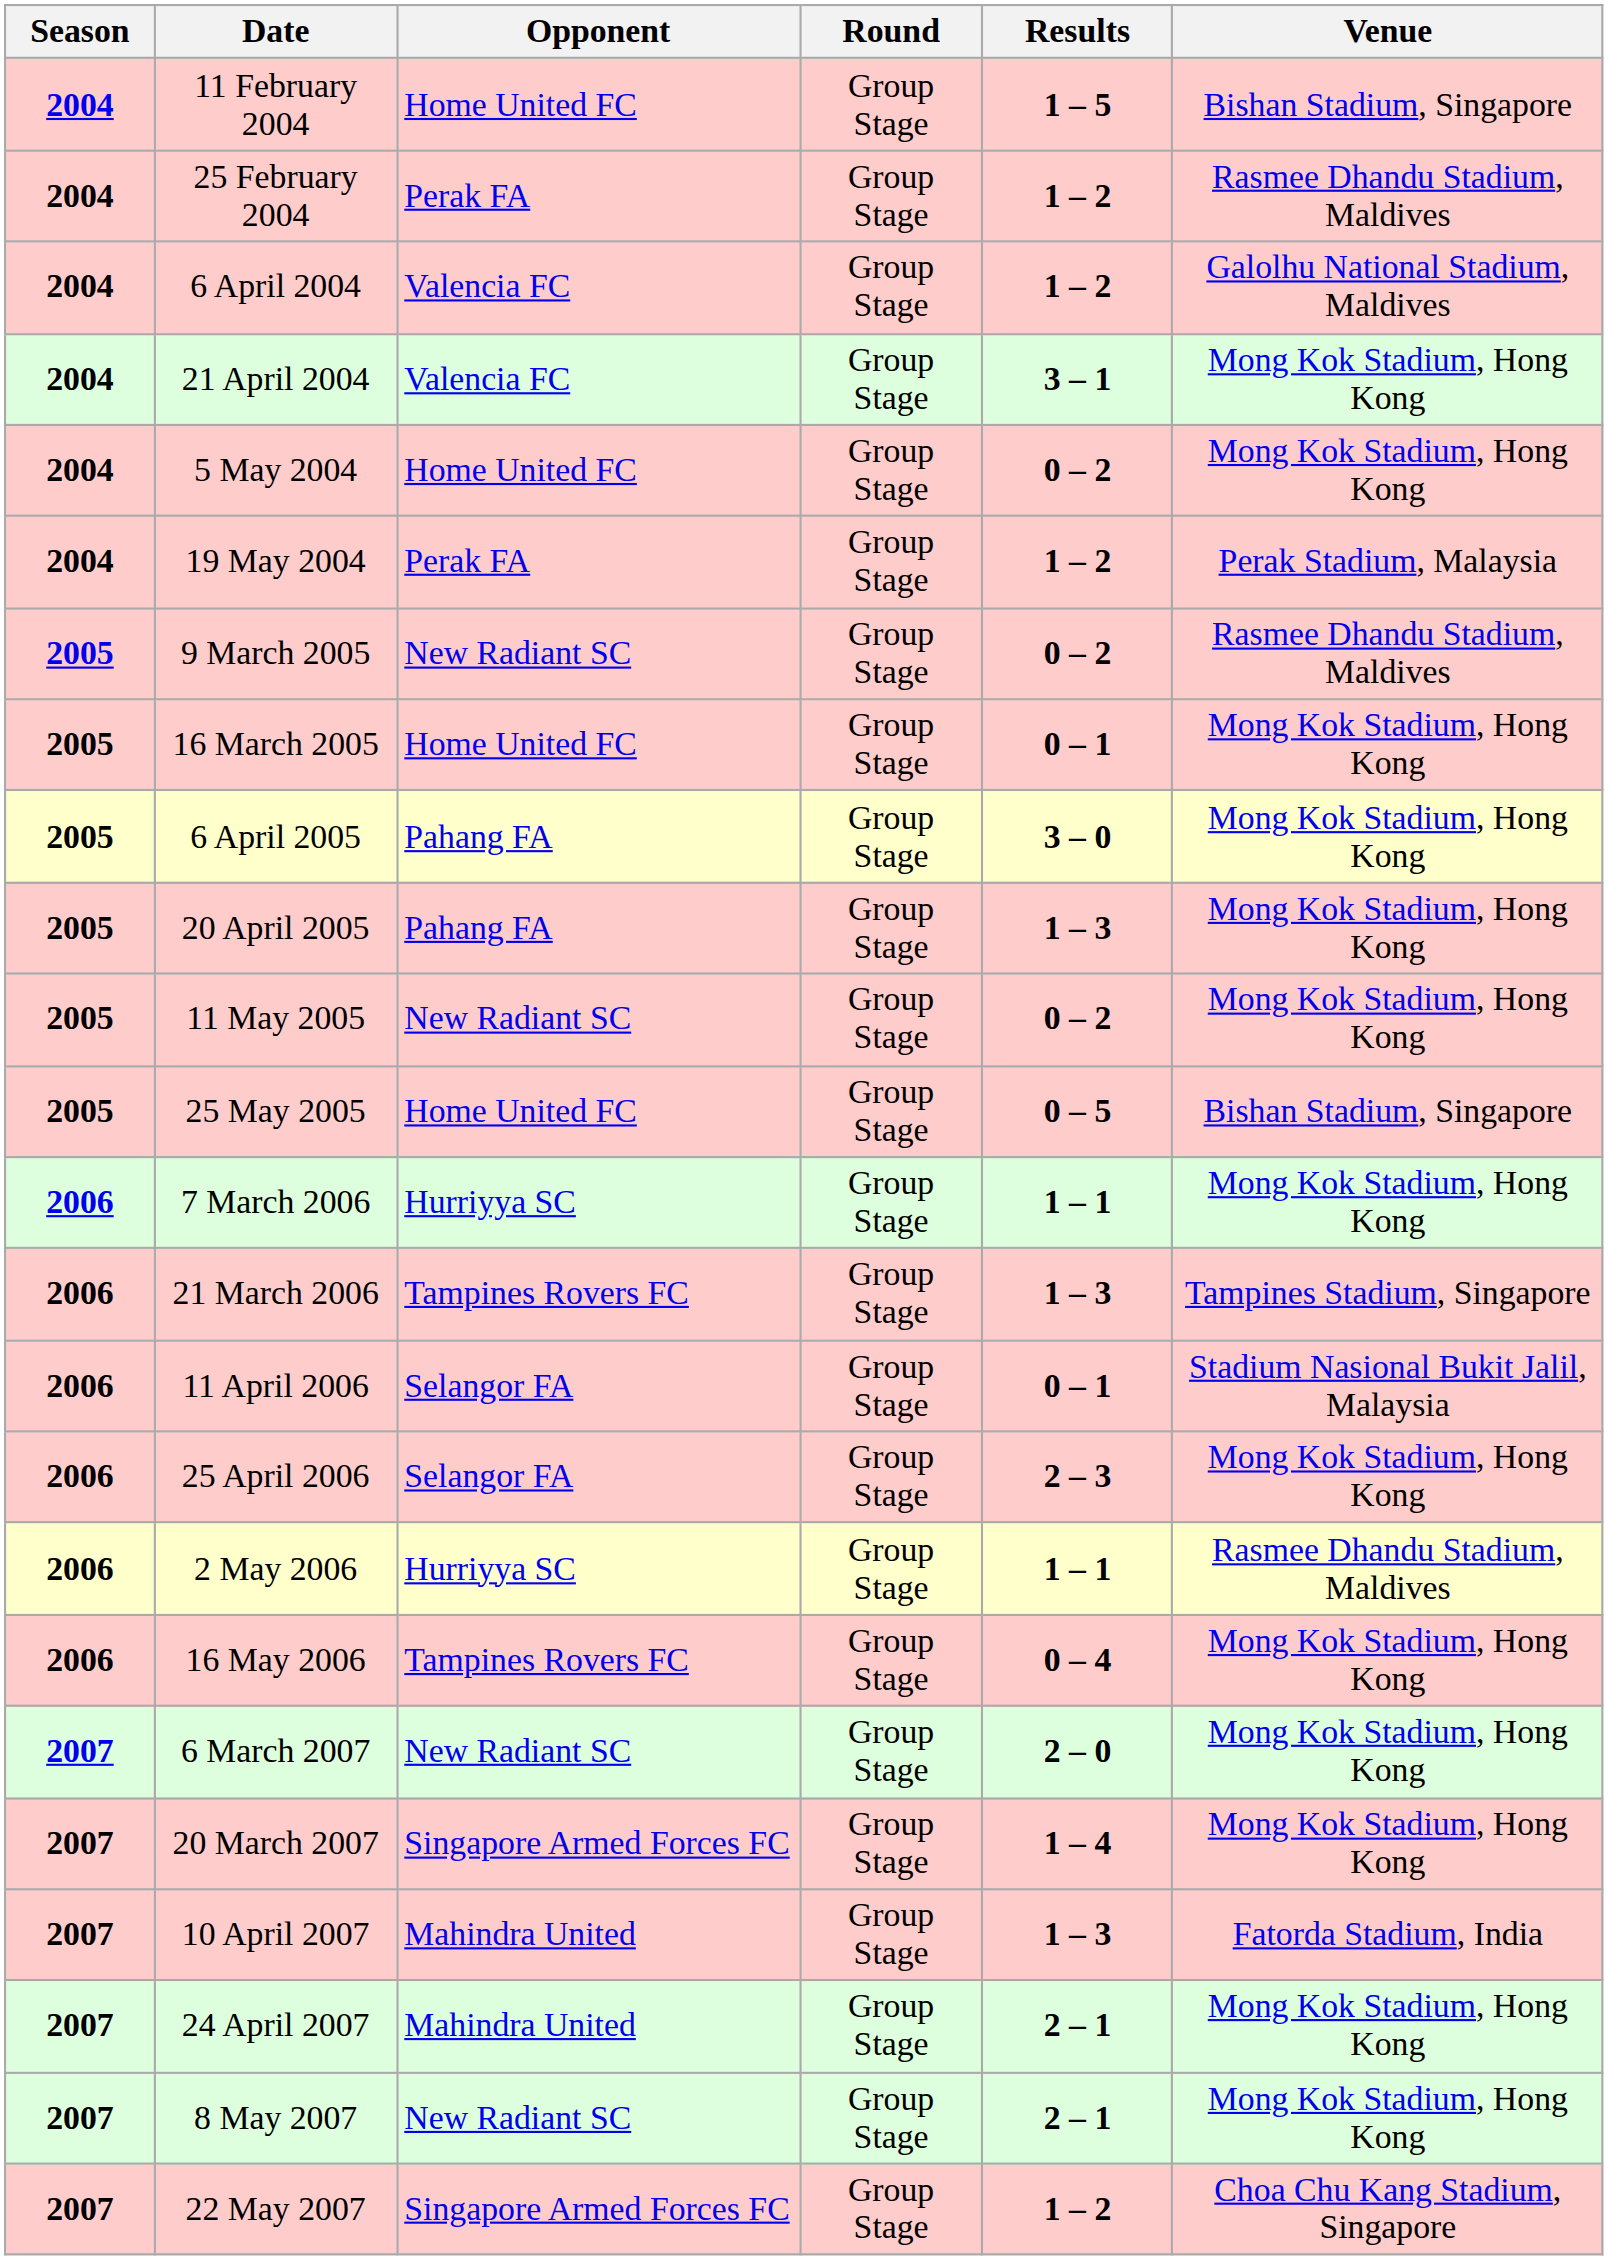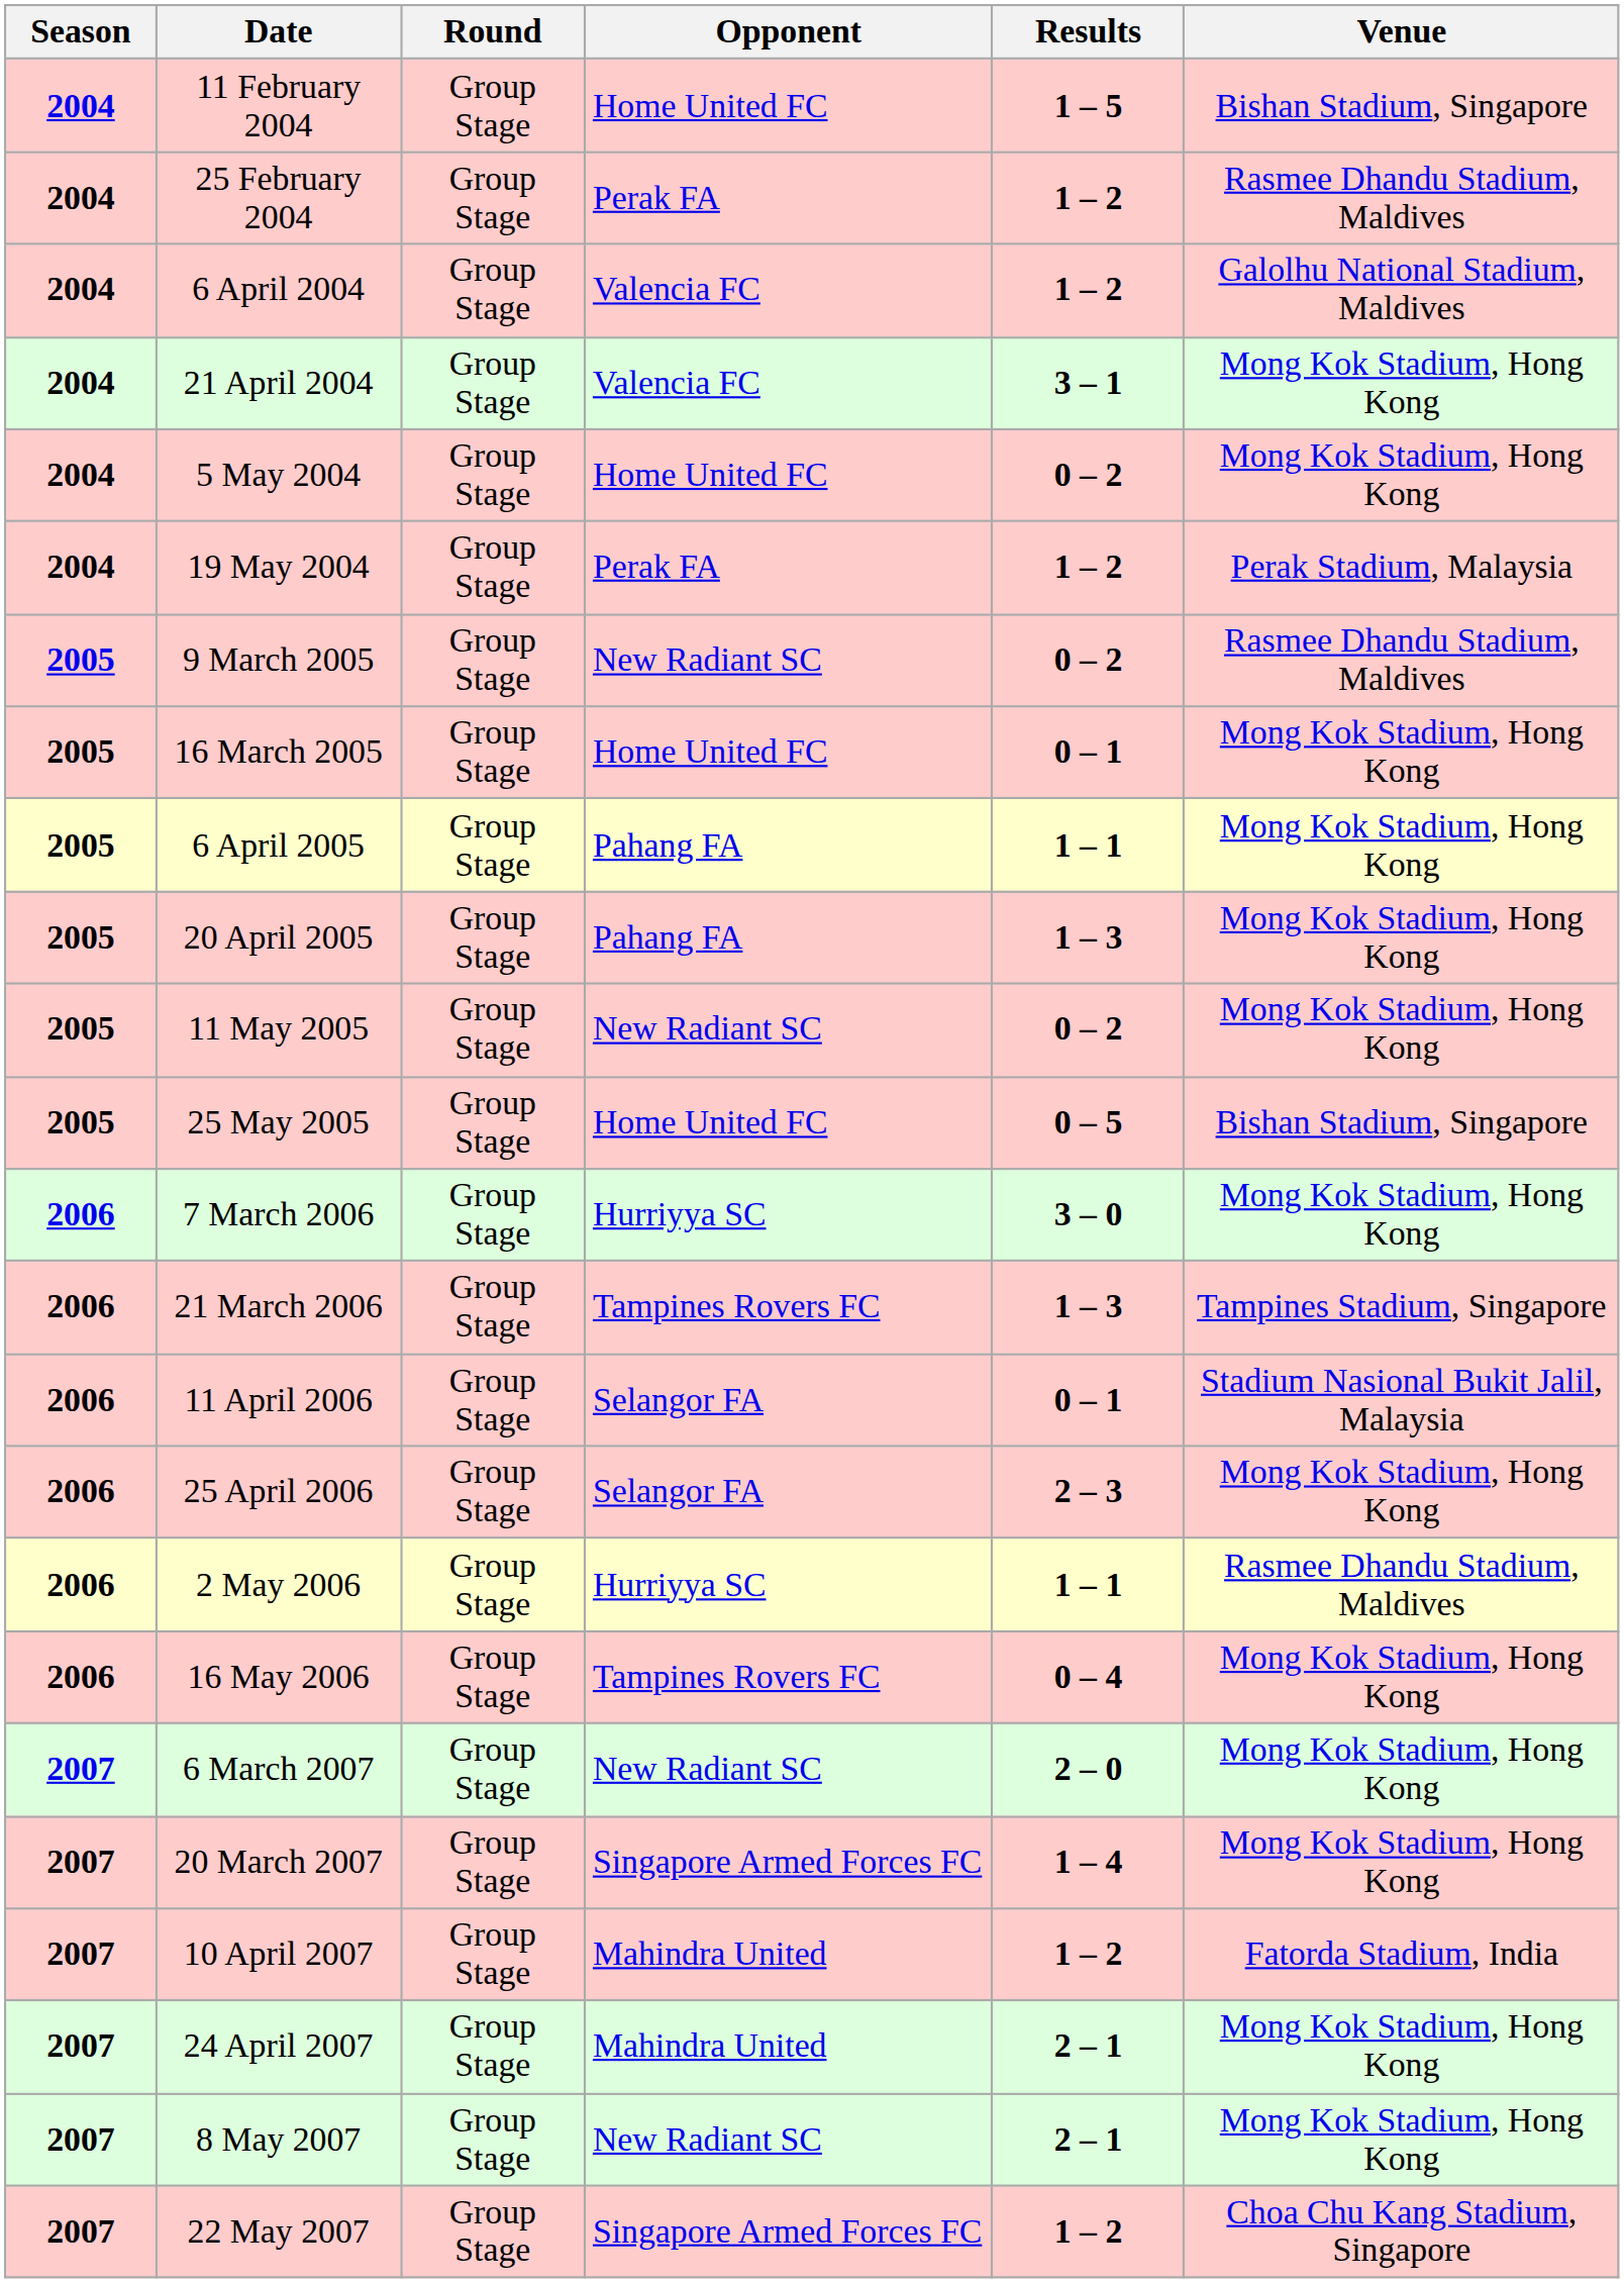columns swapped: Round <-> Opponent
6 April 2005 | Results: 3 – 0 -> 1 – 1
7 March 2006 | Results: 1 – 1 -> 3 – 0
10 April 2007 | Results: 1 – 3 -> 1 – 2
